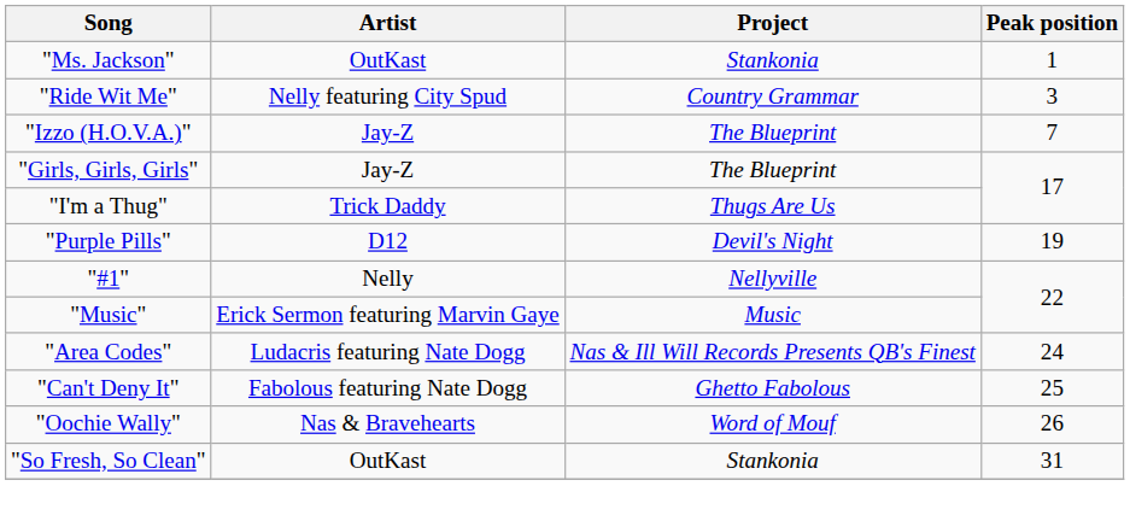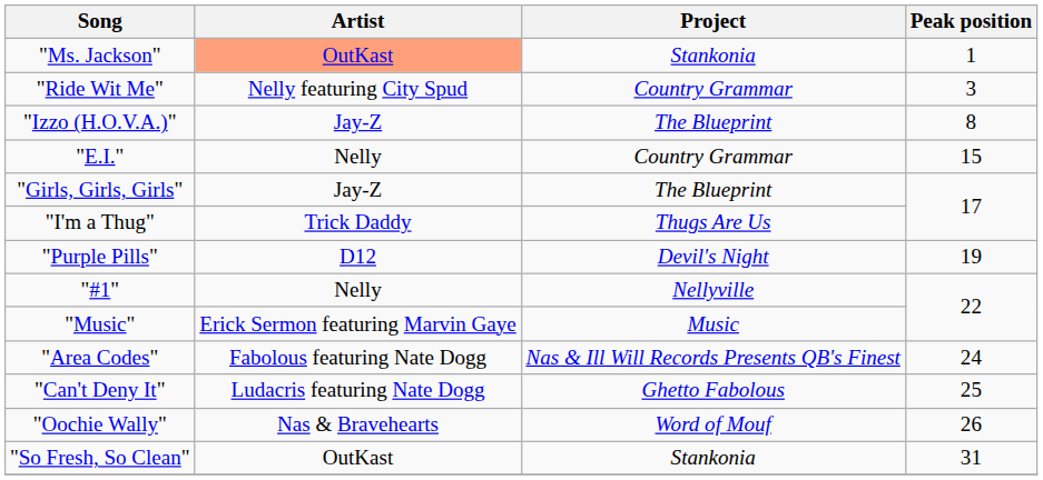"Ms. Jackson" | Artist: no background -> lightsalmon background
"Izzo (H.O.V.A.)" | Peak position: 7 -> 8
+ row: "E.I." | Nelly | Country Grammar | 15
"Area Codes" | Artist: Ludacris featuring Nate Dogg -> Fabolous featuring Nate Dogg
"Can't Deny It" | Artist: Fabolous featuring Nate Dogg -> Ludacris featuring Nate Dogg
